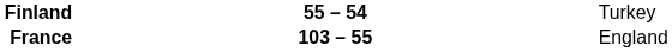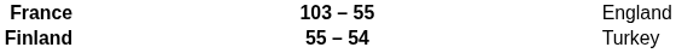rows swapped: France <-> Finland
